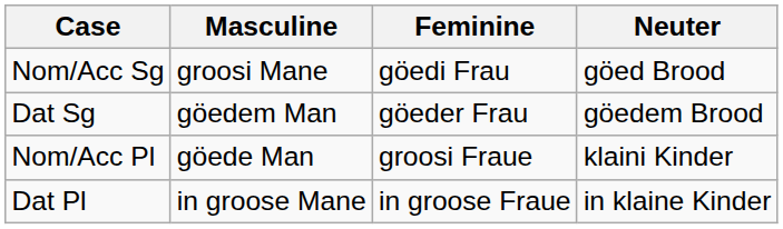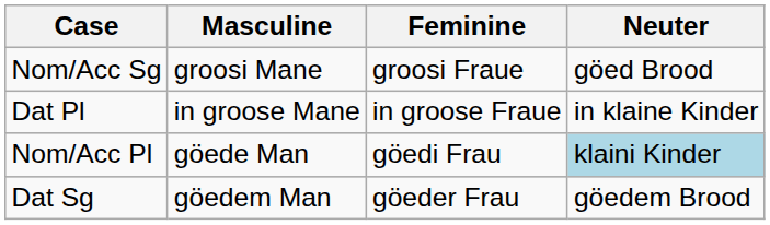Nom/Acc Sg | Feminine: göedi Frau -> groosi Fraue
rows swapped: Dat Sg <-> Dat Pl
Nom/Acc Pl | Feminine: groosi Fraue -> göedi Frau
Nom/Acc Pl | Neuter: no background -> lightblue background
